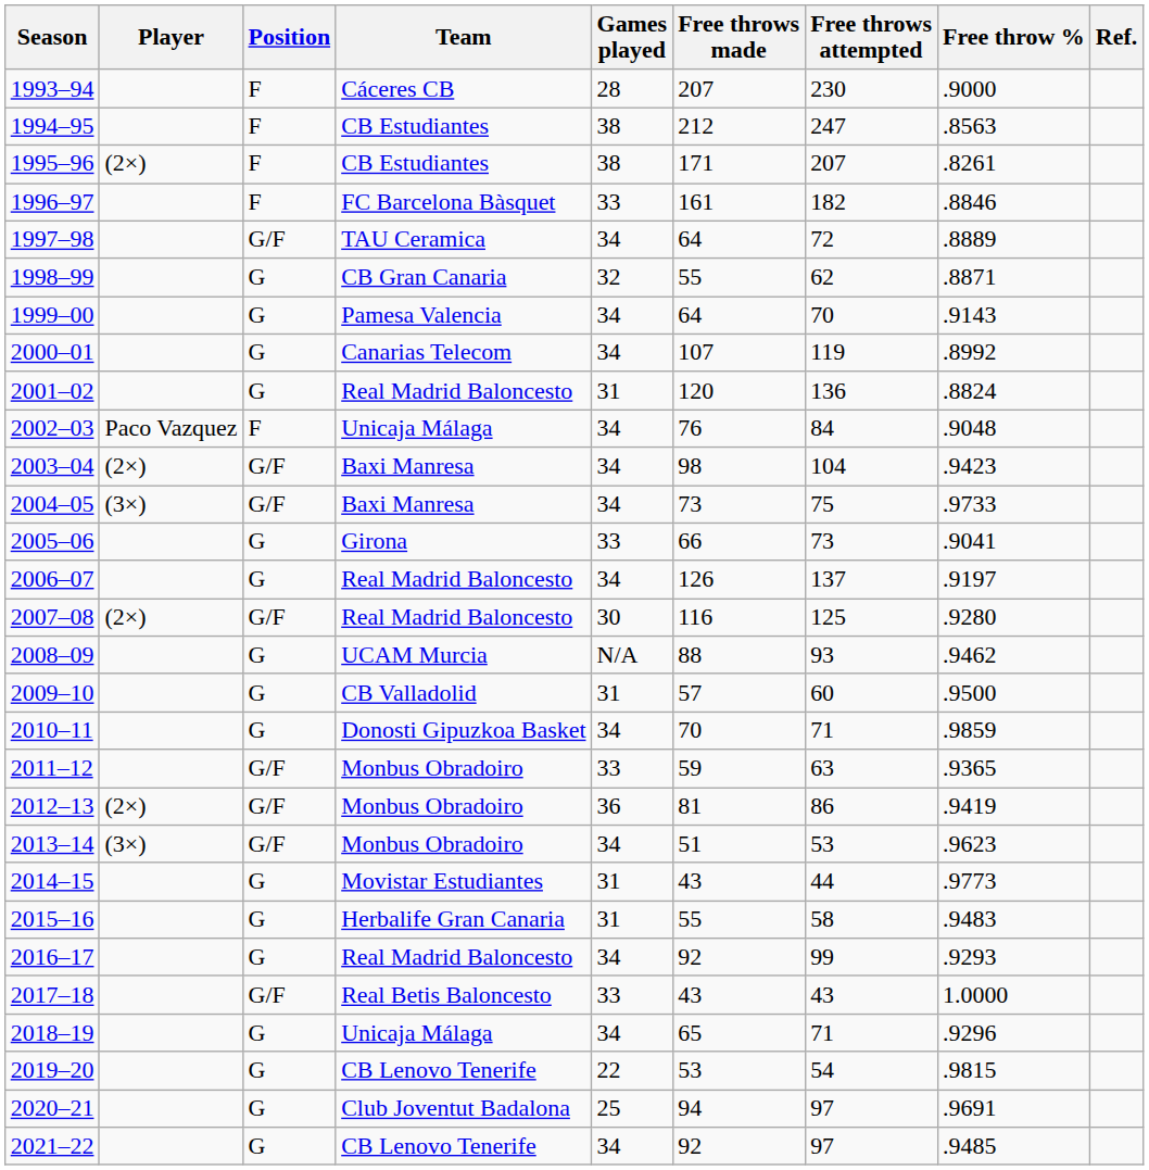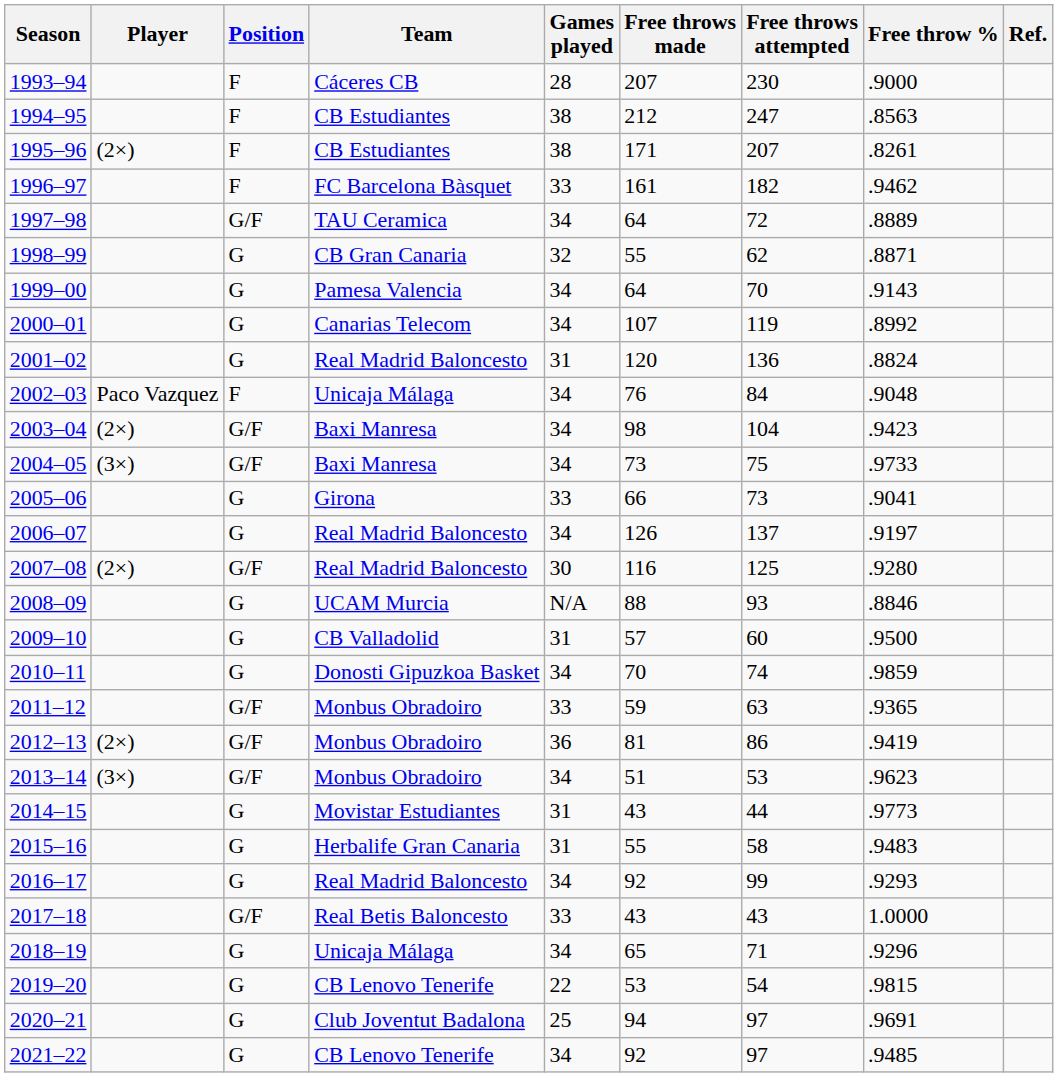1996–97 | Free throw %: .8846 -> .9462
2008–09 | Free throw %: .9462 -> .8846
2010–11 | Free throws attempted: 71 -> 74
